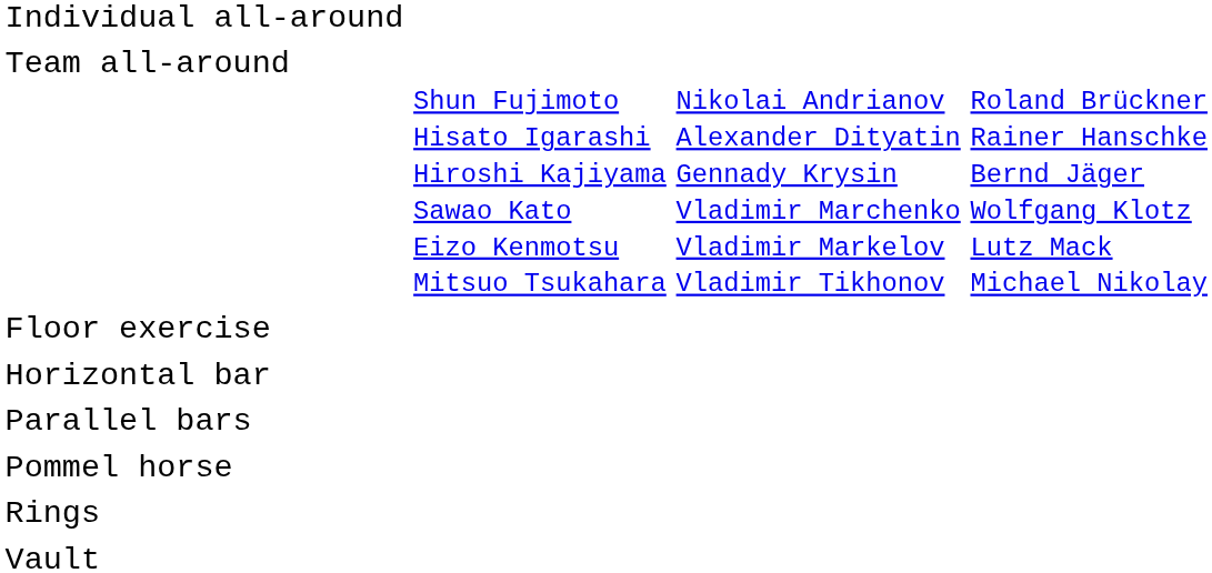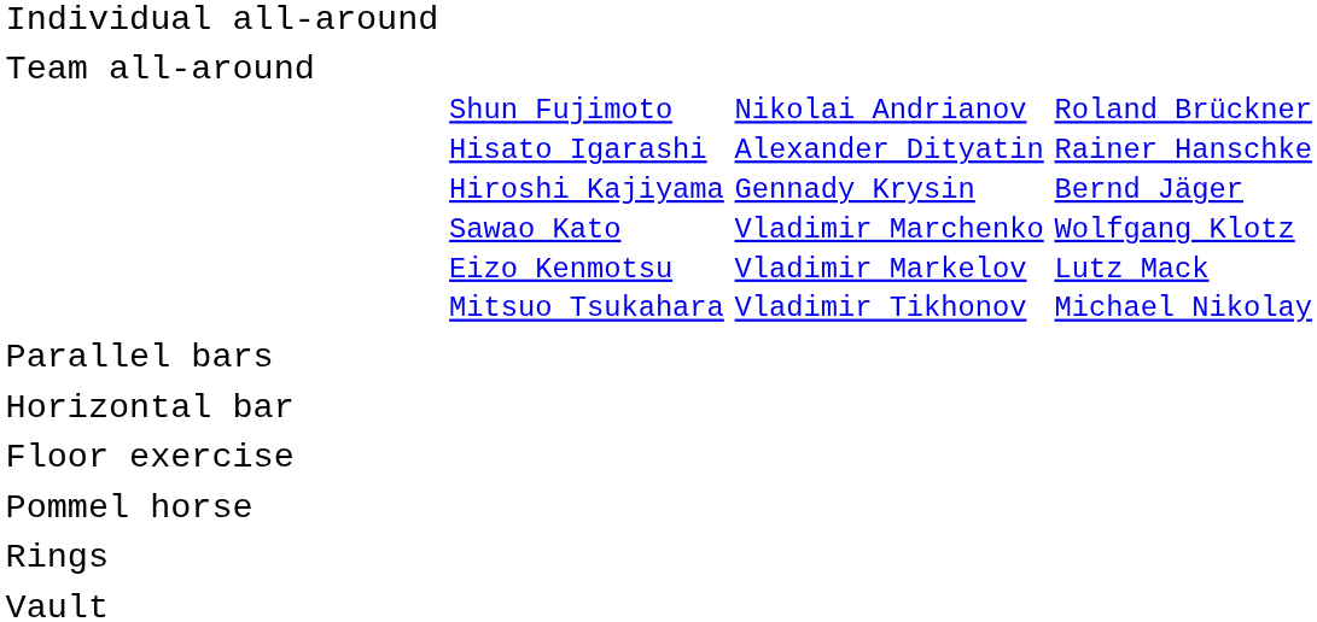rows swapped: Floor exercise <-> Parallel bars
